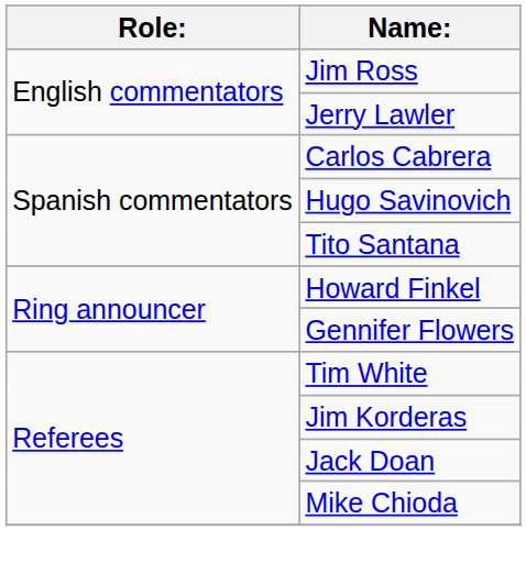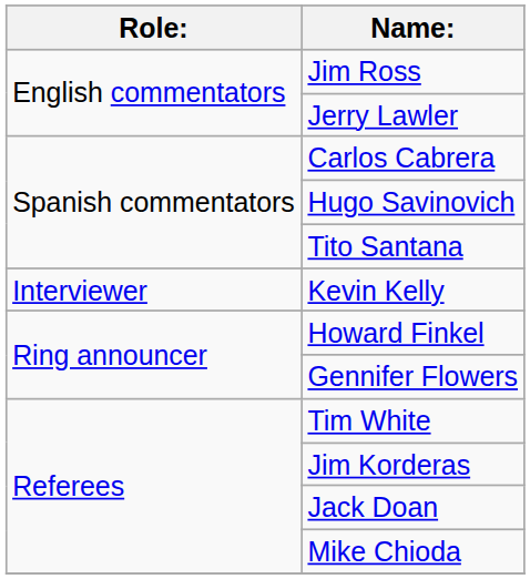+ row: Interviewer | Kevin Kelly
